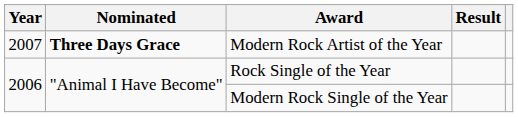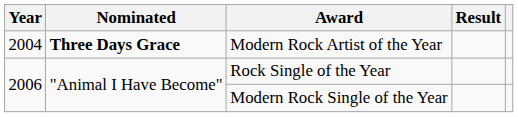Modern Rock Artist of the Year | Year: 2007 -> 2004
